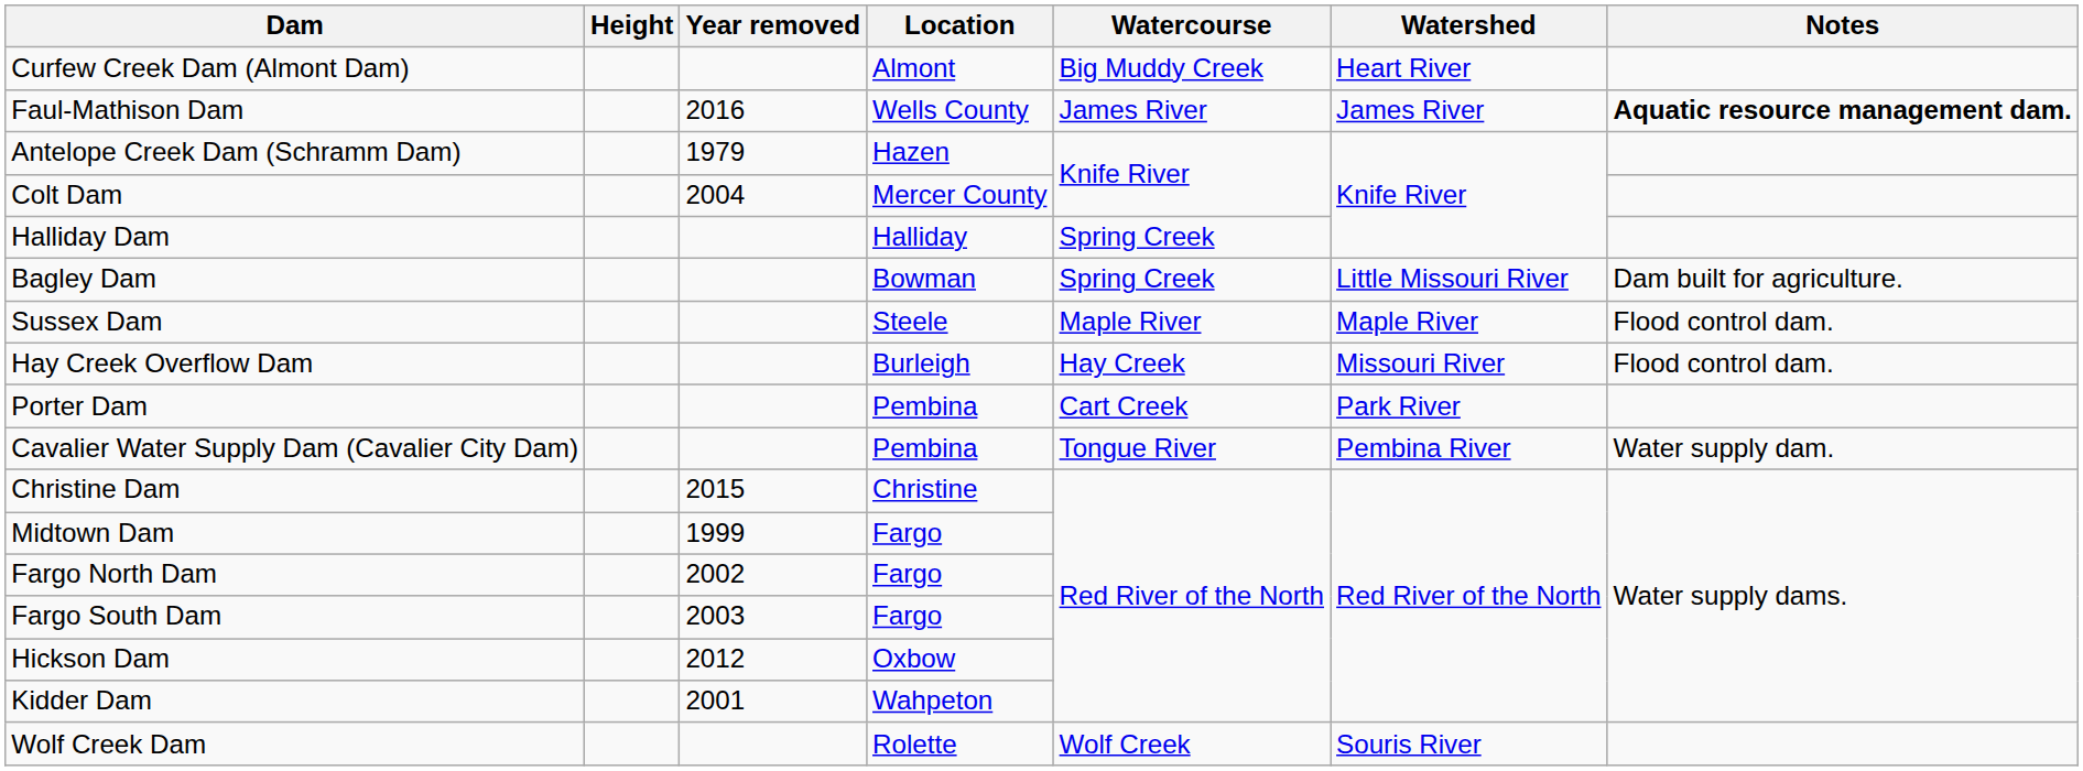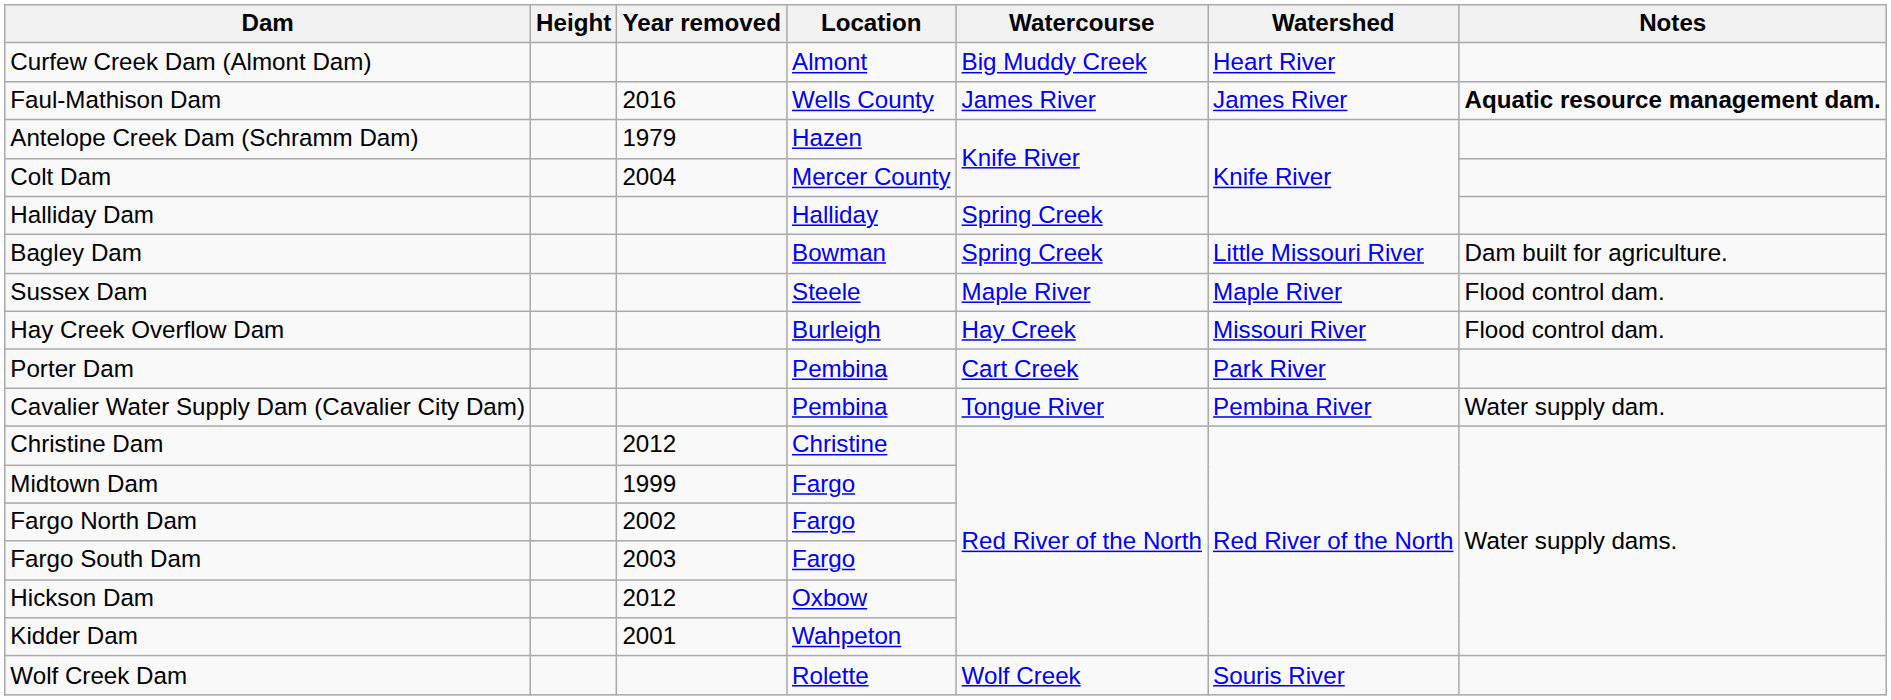Christine Dam | Year removed: 2015 -> 2012
